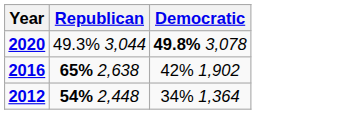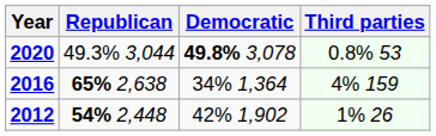+ column: Third parties | 0.8% 53 | 4% 159 | 1% 26
2016 | Democratic: 42% 1,902 -> 34% 1,364
2012 | Democratic: 34% 1,364 -> 42% 1,902
